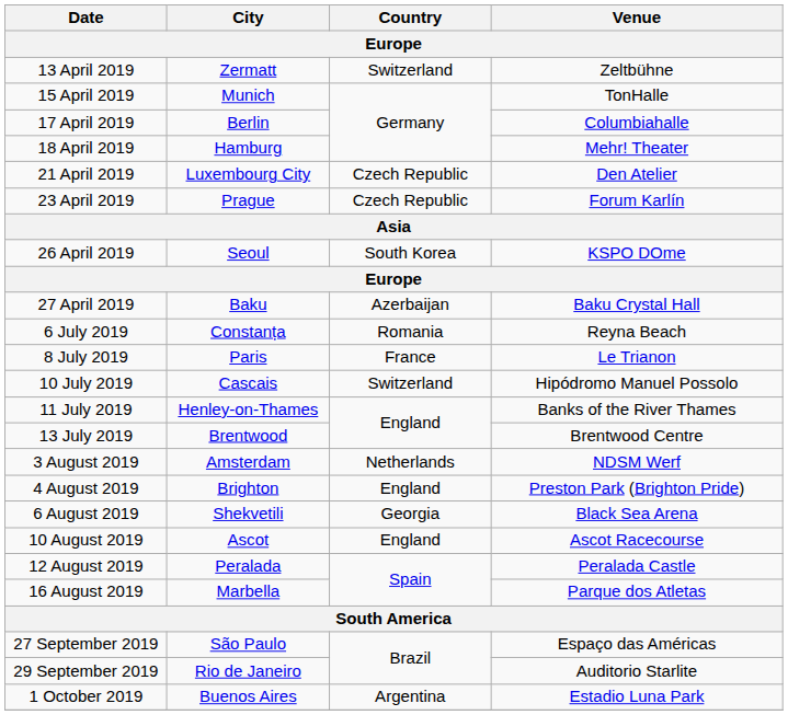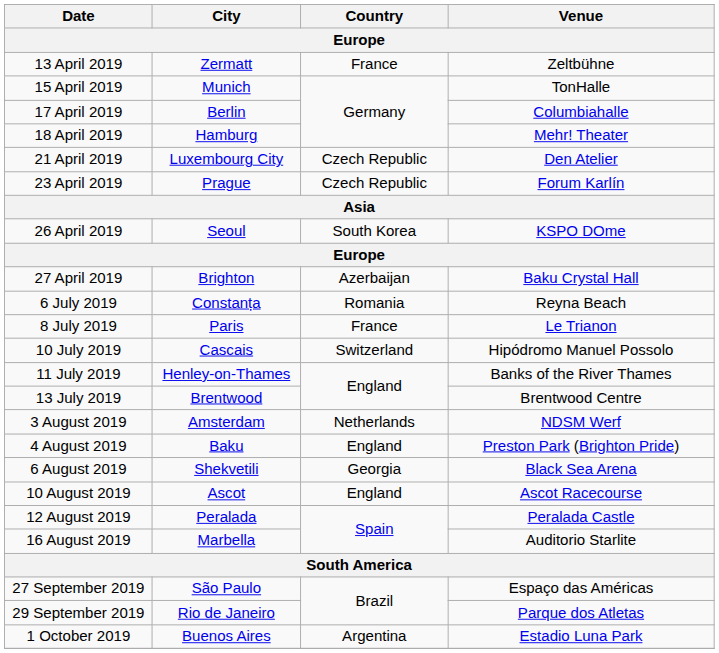13 April 2019 | Country: Switzerland -> France
27 April 2019 | City: Baku -> Brighton
4 August 2019 | City: Brighton -> Baku
16 August 2019 | Venue: Parque dos Atletas -> Auditorio Starlite
29 September 2019 | Venue: Auditorio Starlite -> Parque dos Atletas
